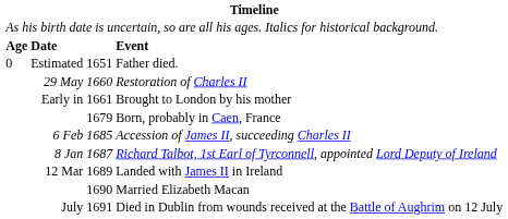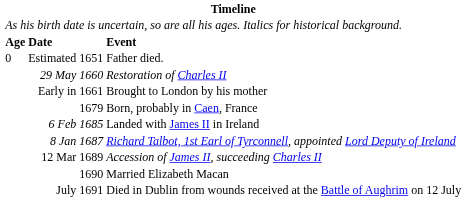6 Feb 1685 | column 3: Accession of James II, succeeding Charles II -> Landed with James II in Ireland
12 Mar 1689 | column 3: Landed with James II in Ireland -> Accession of James II, succeeding Charles II
